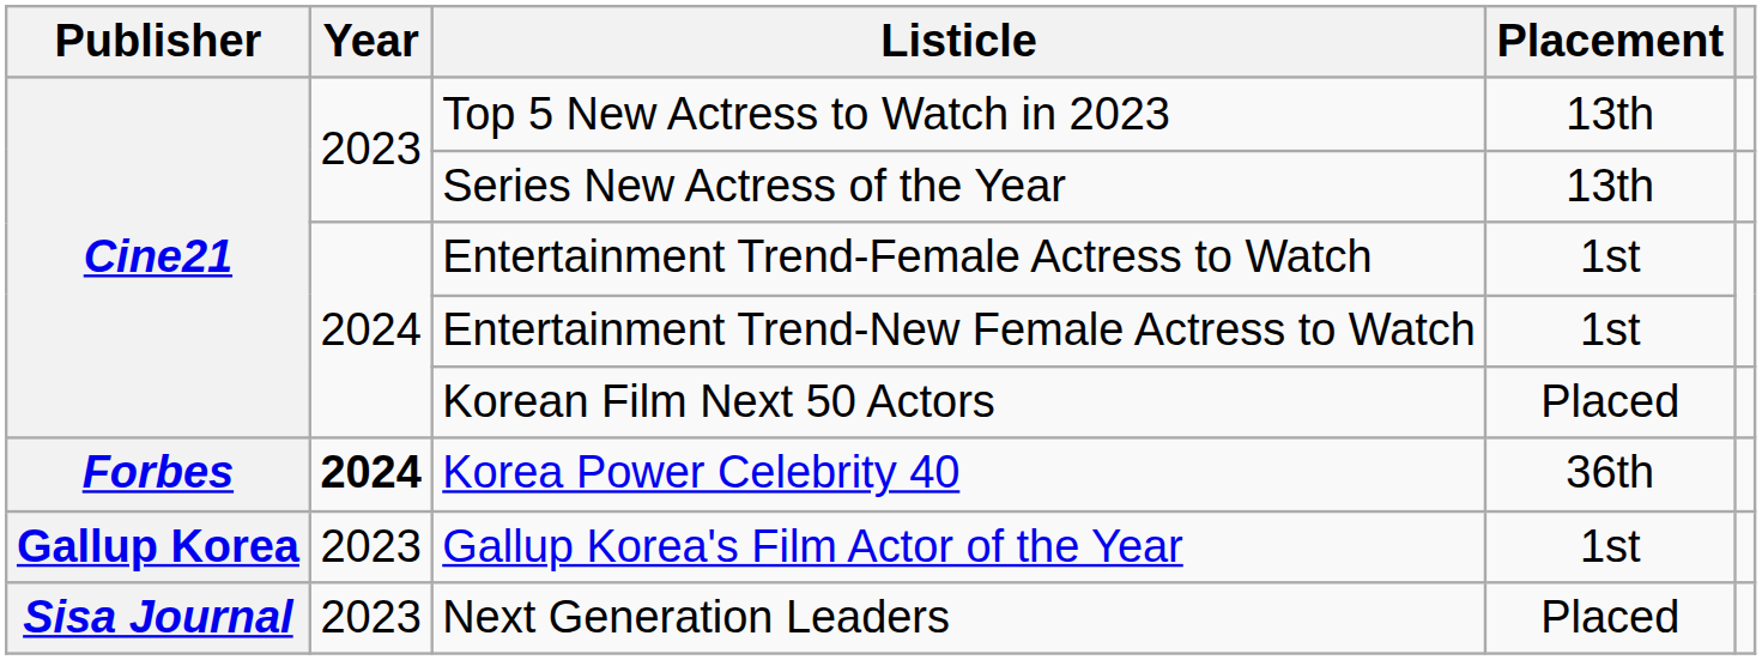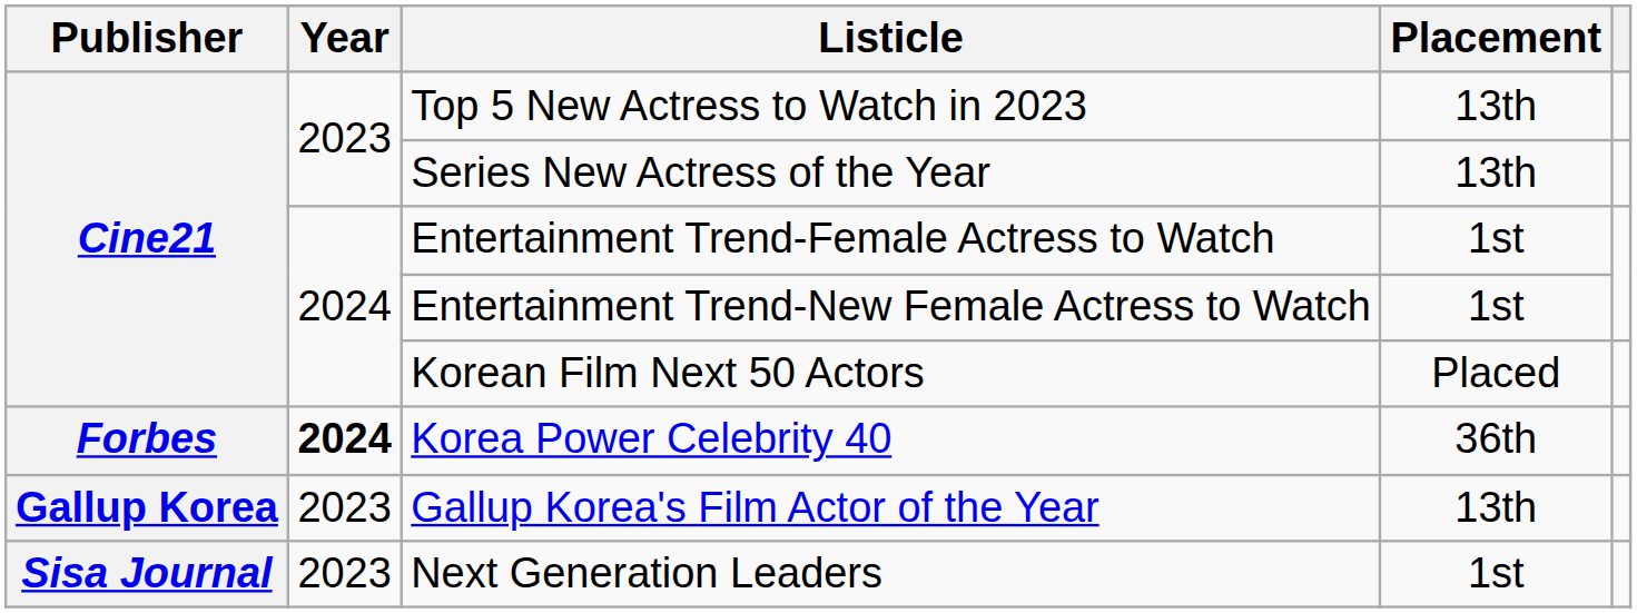Gallup Korea's Film Actor of the Year | Placement: 1st -> 13th
Next Generation Leaders | Placement: Placed -> 1st
